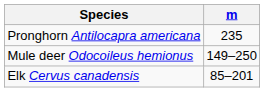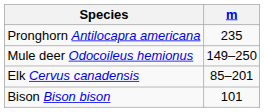+ row: Bison Bison bison | 101
